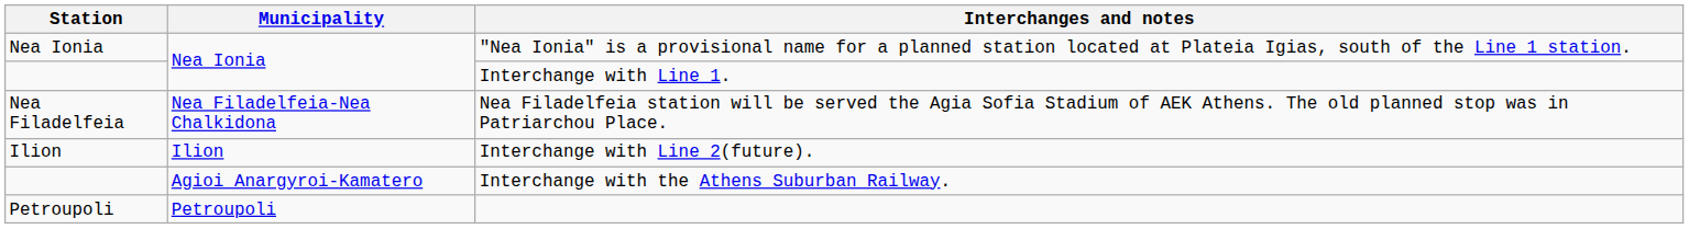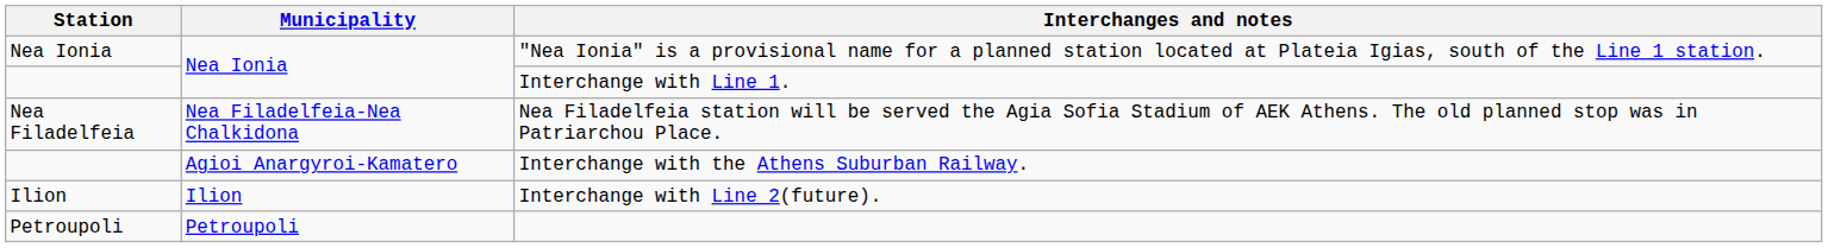rows swapped: Interchange with the Athens Suburban Railway. <-> Interchange with Line 2(future).
